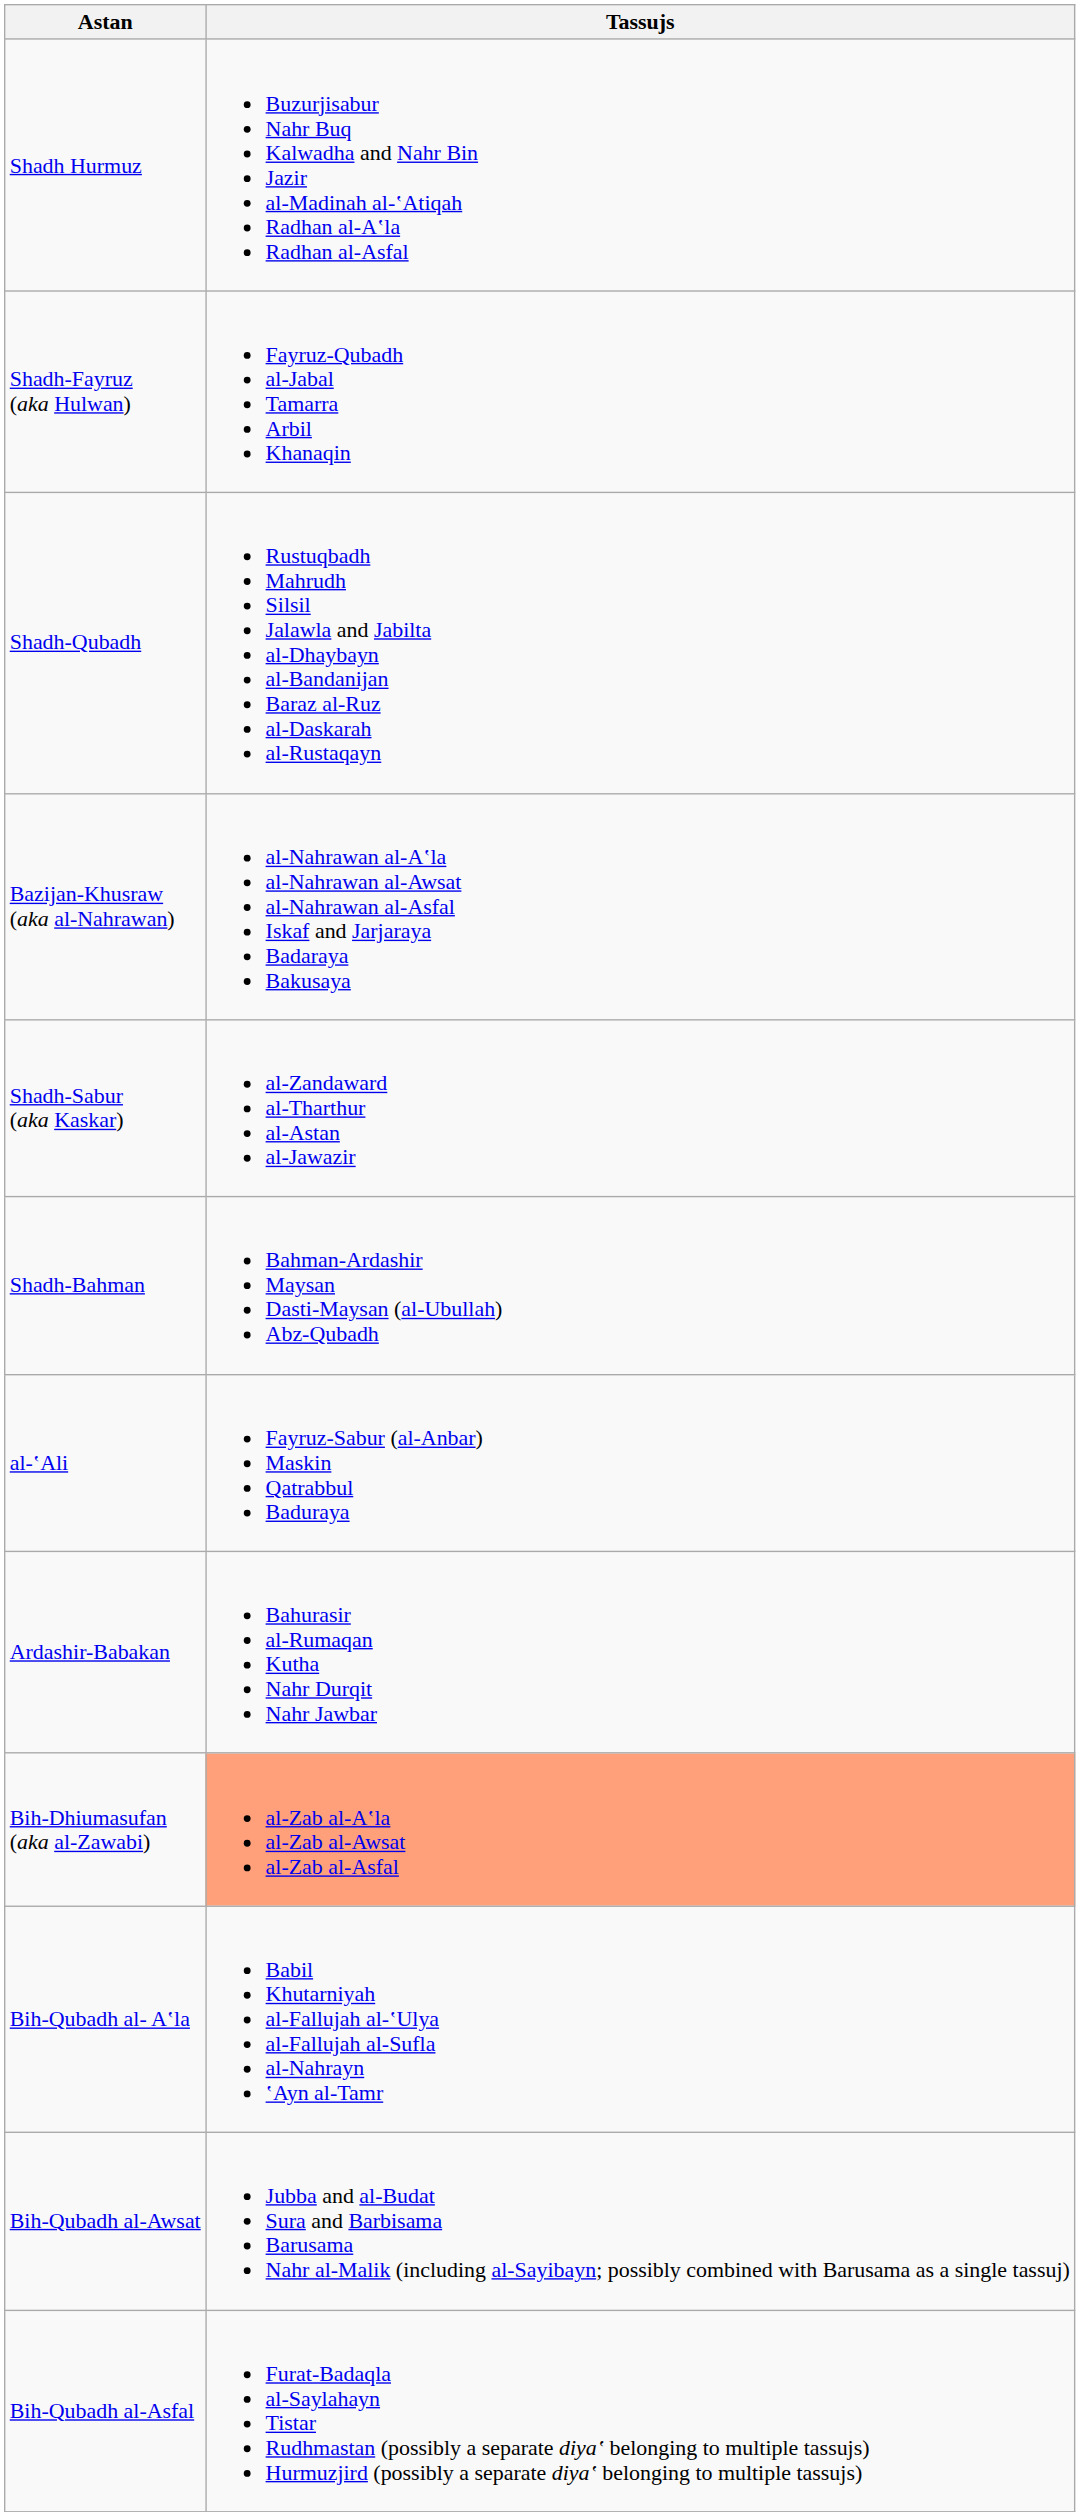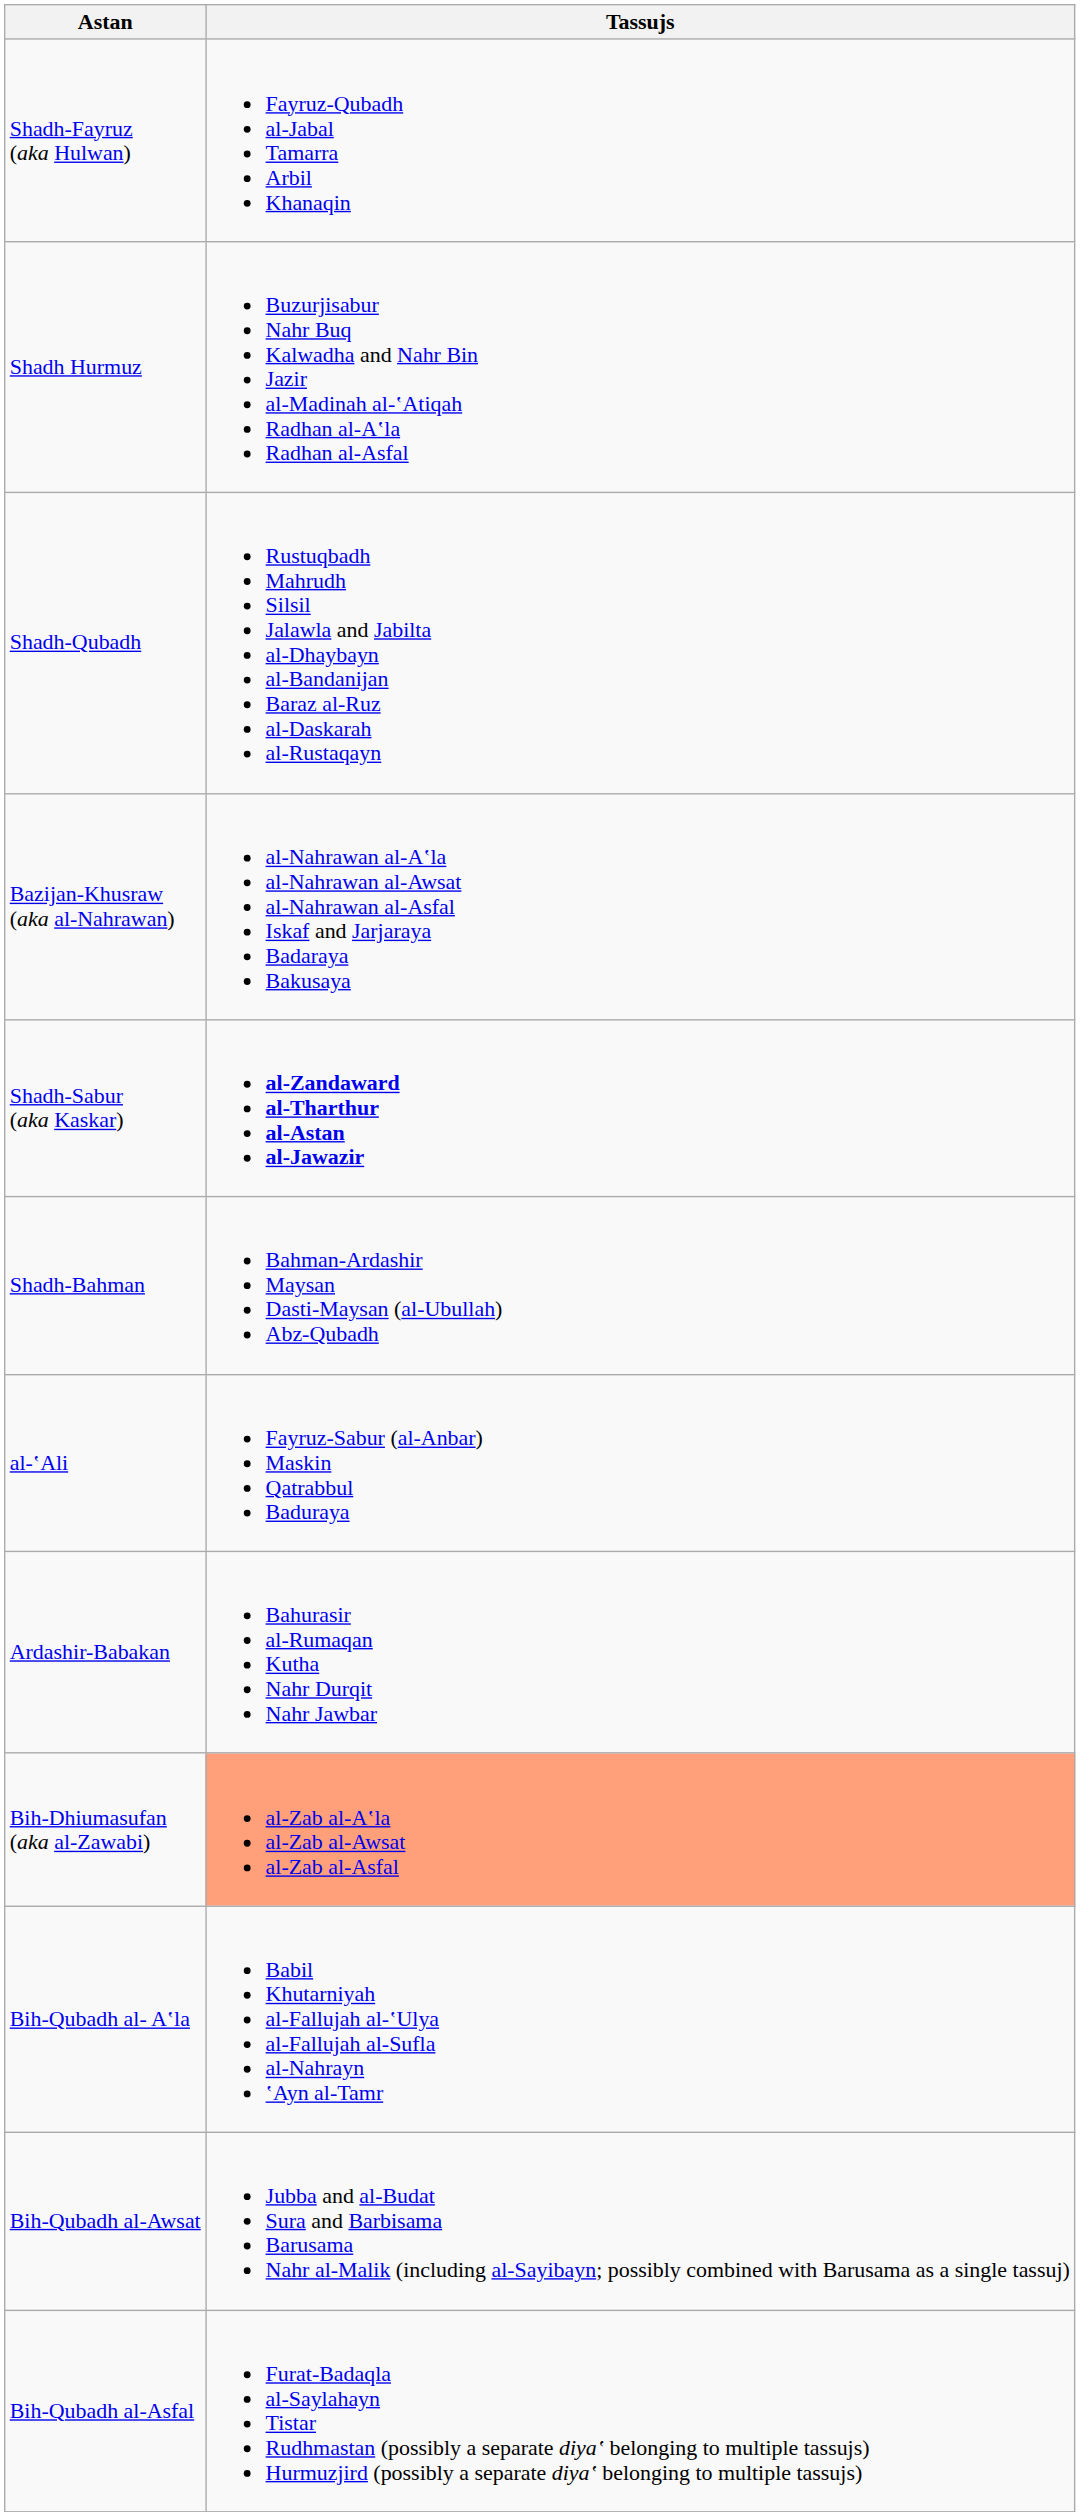rows swapped: Shadh-Fayruz (aka Hulwan) <-> Shadh Hurmuz
Shadh-Sabur (aka Kaskar) | Tassujs: normal -> bold
